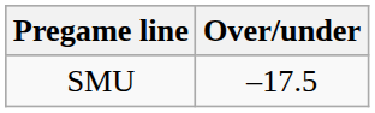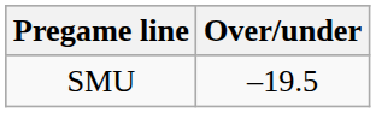SMU | Over/under: –17.5 -> –19.5
